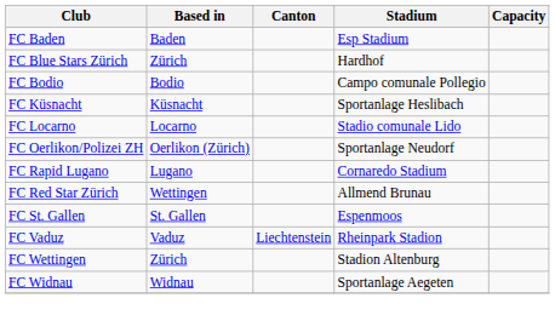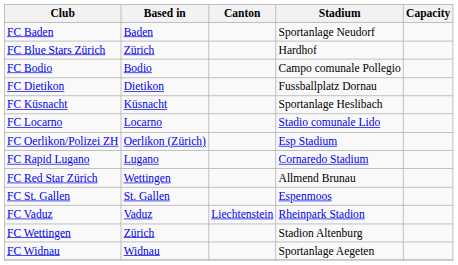FC Baden | Stadium: Esp Stadium -> Sportanlage Neudorf
+ row: FC Dietikon | Dietikon | Fussballplatz Dornau
FC Oerlikon/Polizei ZH | Stadium: Sportanlage Neudorf -> Esp Stadium
